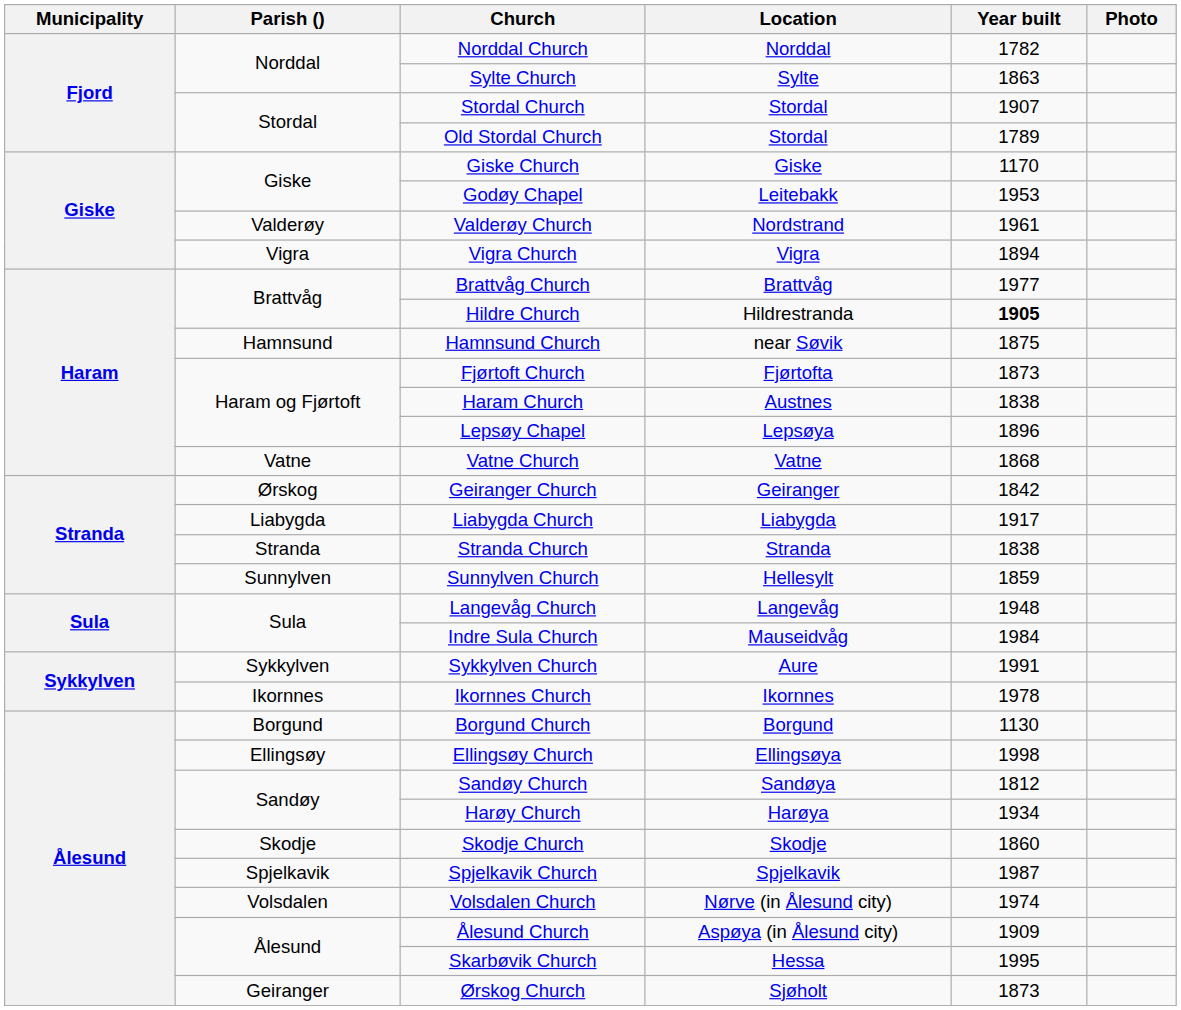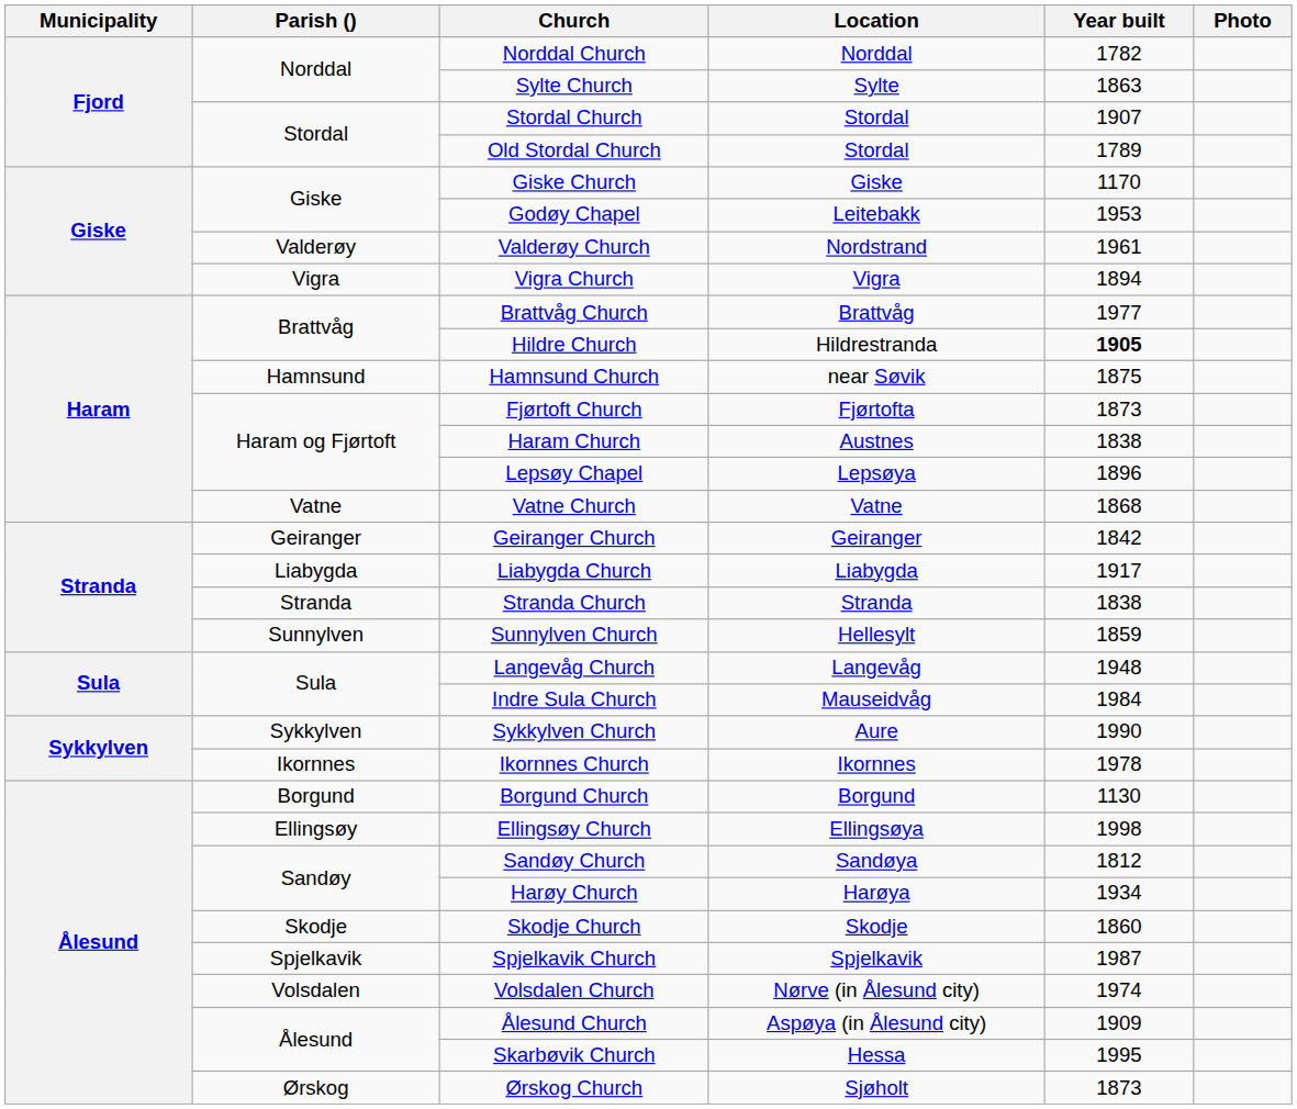Geiranger Church | Parish (): Ørskog -> Geiranger
Sykkylven Church | Year built: 1991 -> 1990
Ørskog Church | Parish (): Geiranger -> Ørskog
